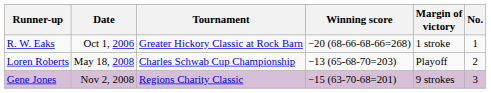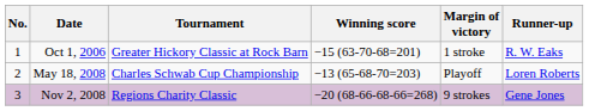columns swapped: No. <-> Runner-up
Oct 1, 2006 | Winning score: −20 (68-66-68-66=268) -> −15 (63-70-68=201)
Nov 2, 2008 | Winning score: −15 (63-70-68=201) -> −20 (68-66-68-66=268)
